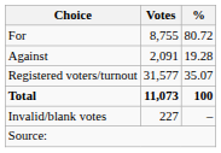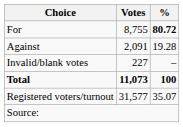For | %: normal -> bold
rows swapped: Invalid/blank votes <-> Registered voters/turnout
